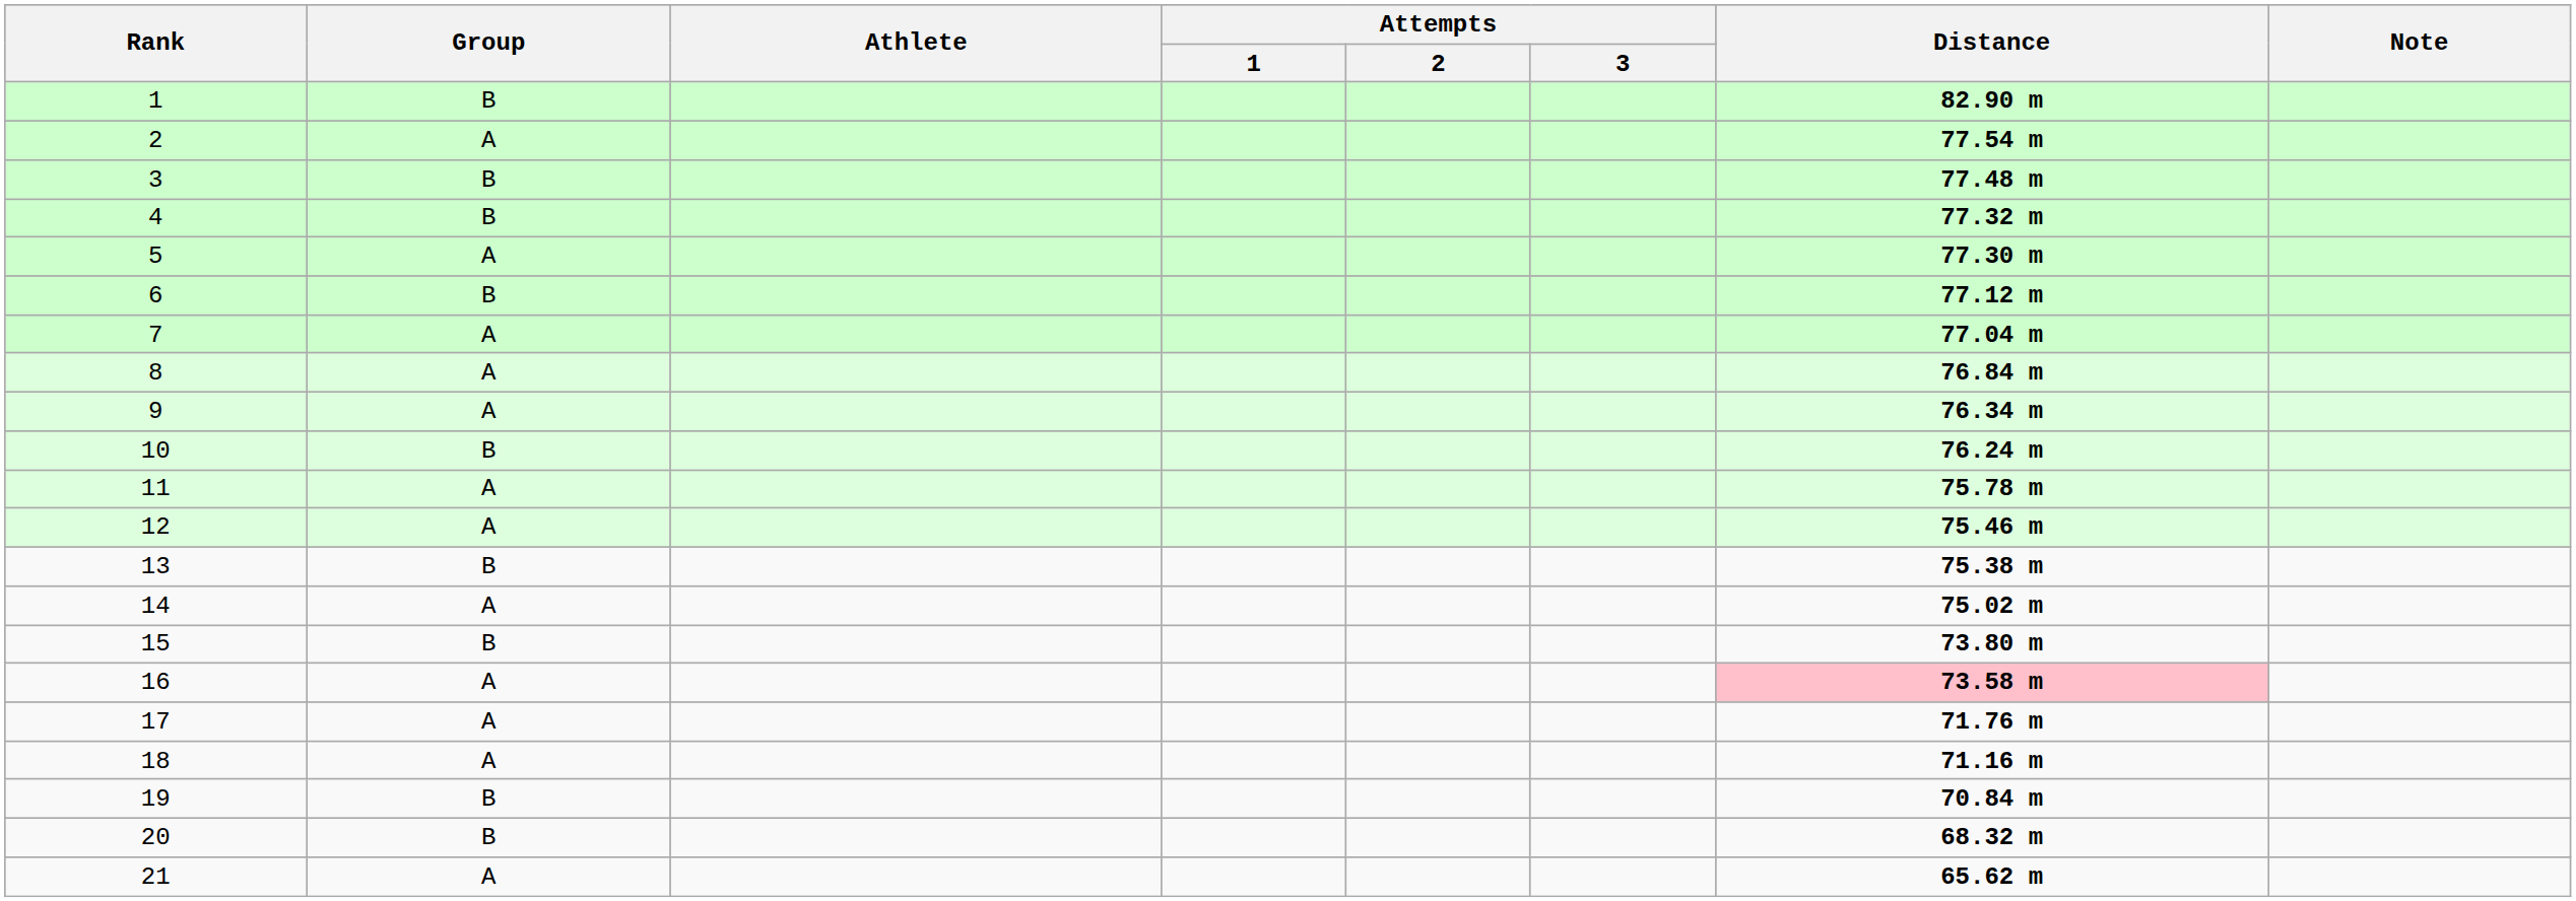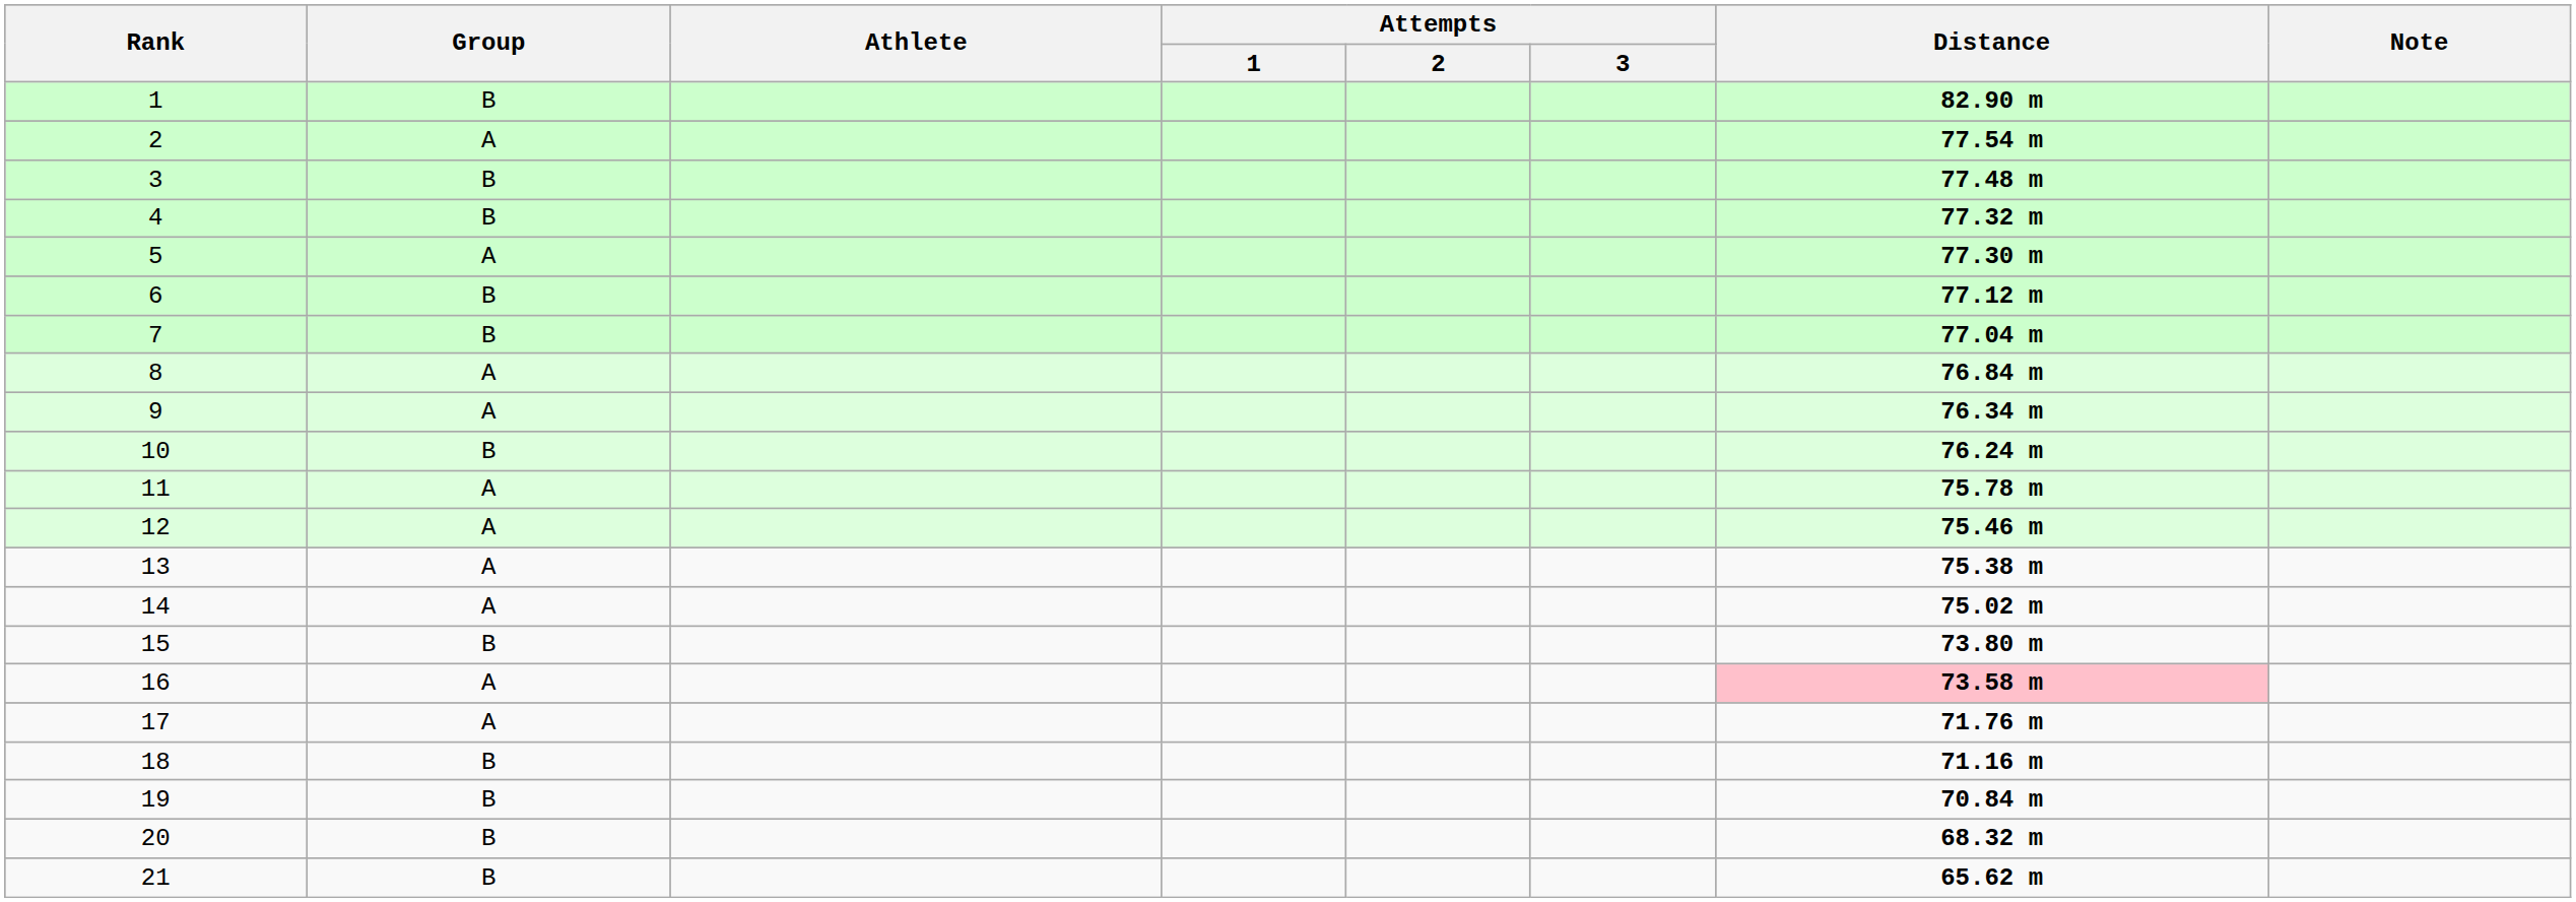7 | Group: A -> B
13 | Group: B -> A
18 | Group: A -> B
21 | Group: A -> B
